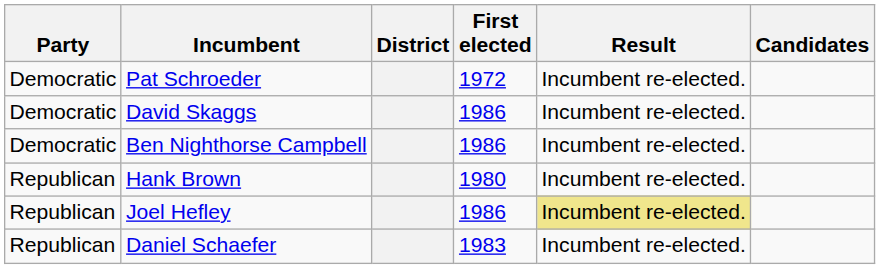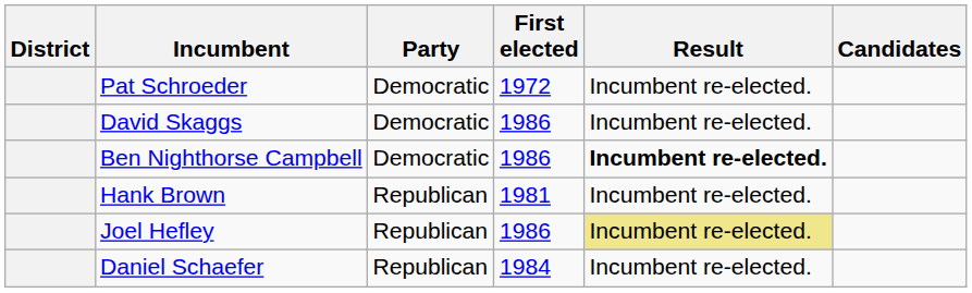columns swapped: District <-> Party
Ben Nighthorse Campbell | Result: normal -> bold
Hank Brown | First elected: 1980 -> 1981
Daniel Schaefer | First elected: 1983 -> 1984
